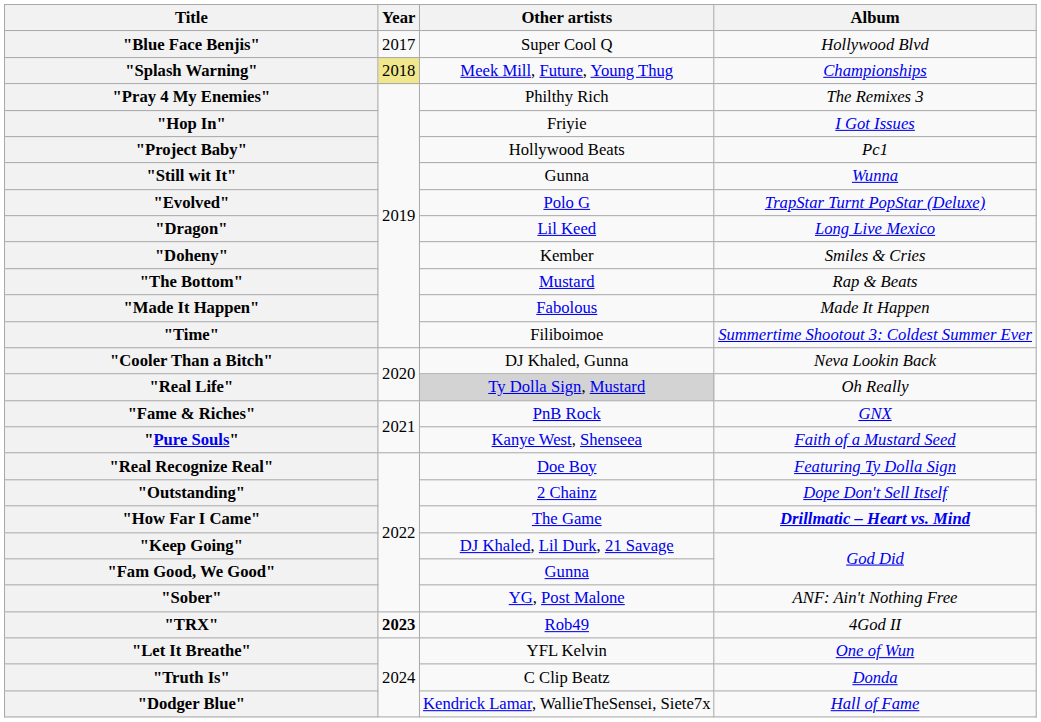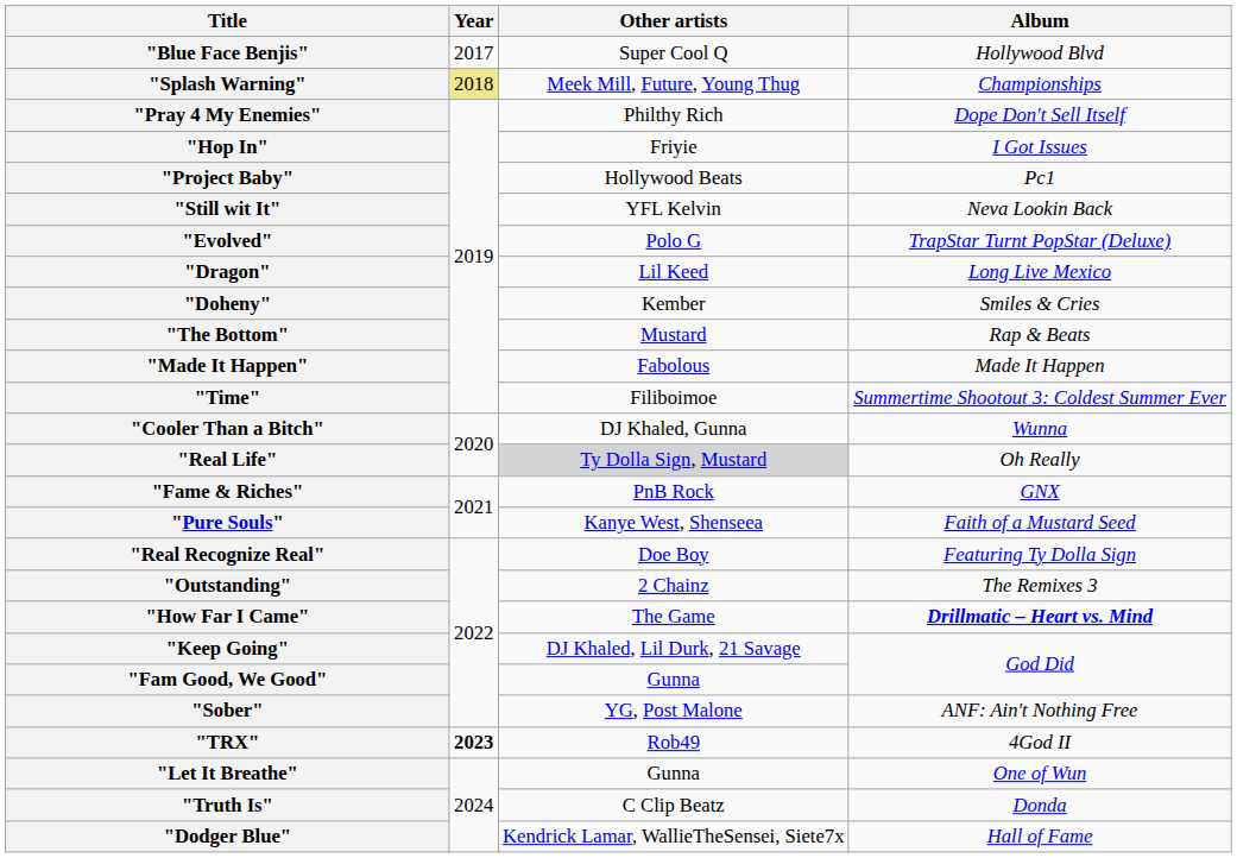"Pray 4 My Enemies" | Album: The Remixes 3 -> Dope Don't Sell Itself
"Still wit It" | Other artists: Gunna -> YFL Kelvin
"Still wit It" | Album: Wunna -> Neva Lookin Back
"Cooler Than a Bitch" | Album: Neva Lookin Back -> Wunna
"Outstanding" | Album: Dope Don't Sell Itself -> The Remixes 3
"Let It Breathe" | Other artists: YFL Kelvin -> Gunna
